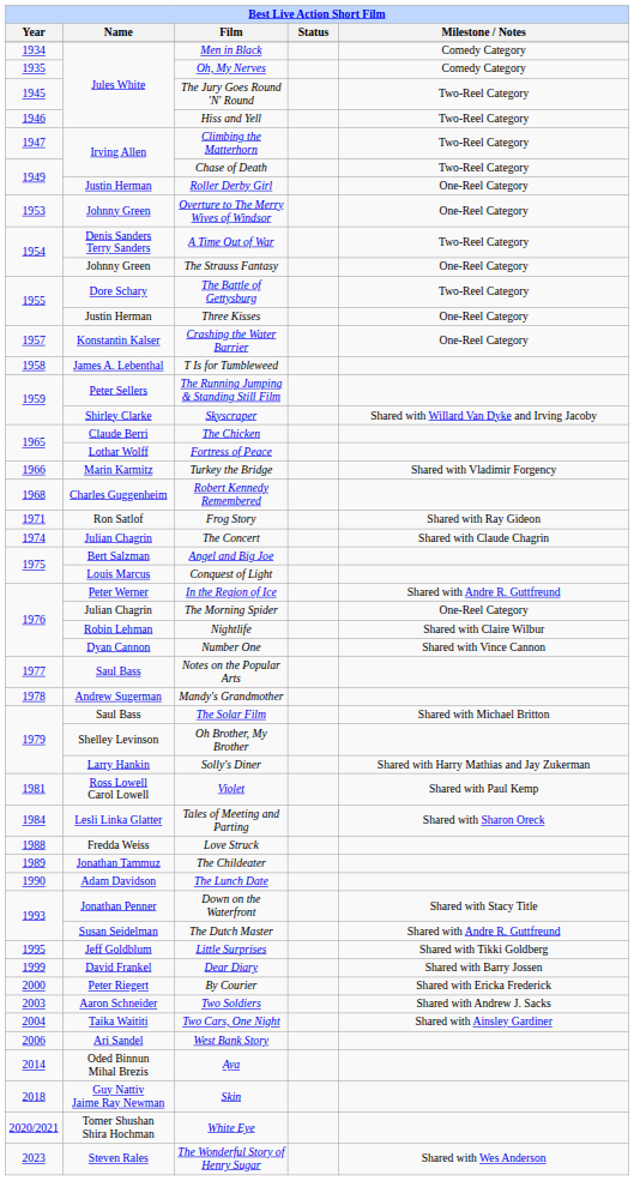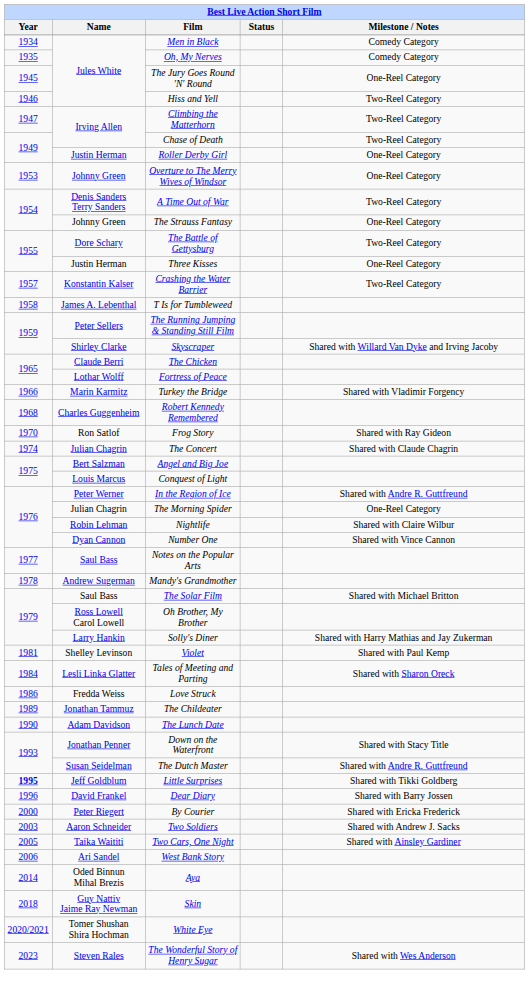The Jury Goes Round 'N' Round | Milestone / Notes: Two-Reel Category -> One-Reel Category
Crashing the Water Barrier | Milestone / Notes: One-Reel Category -> Two-Reel Category
Frog Story | Year: 1971 -> 1970
Oh Brother, My Brother | Name: Shelley Levinson -> Ross Lowell Carol Lowell
Violet | Name: Ross Lowell Carol Lowell -> Shelley Levinson
Love Struck | Year: 1988 -> 1986
Little Surprises | Year: normal -> bold
Dear Diary | Year: 1999 -> 1996
Two Cars, One Night | Year: 2004 -> 2005
